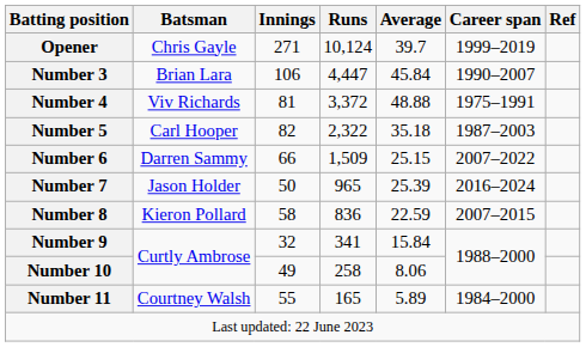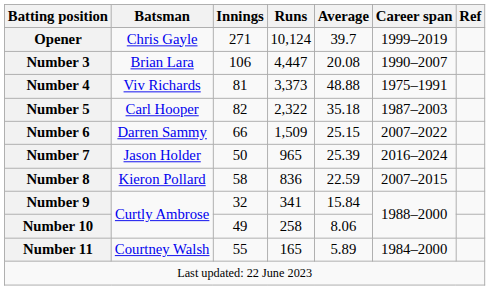Number 3 | Average: 45.84 -> 20.08
Number 4 | Runs: 3,372 -> 3,373
